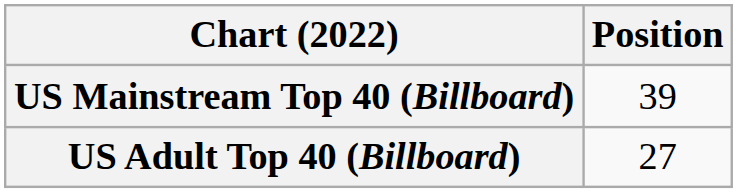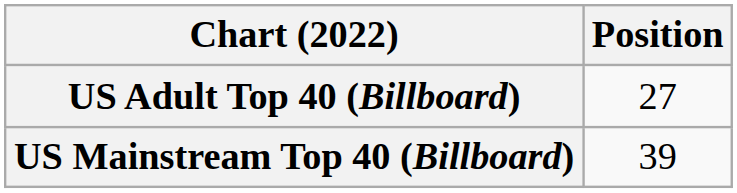rows swapped: US Adult Top 40 (Billboard) <-> US Mainstream Top 40 (Billboard)
